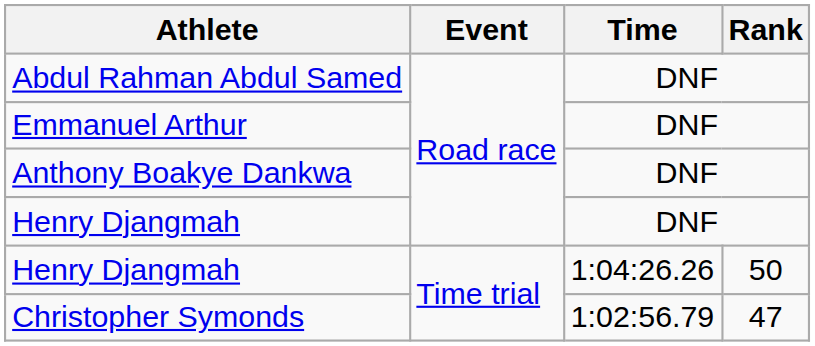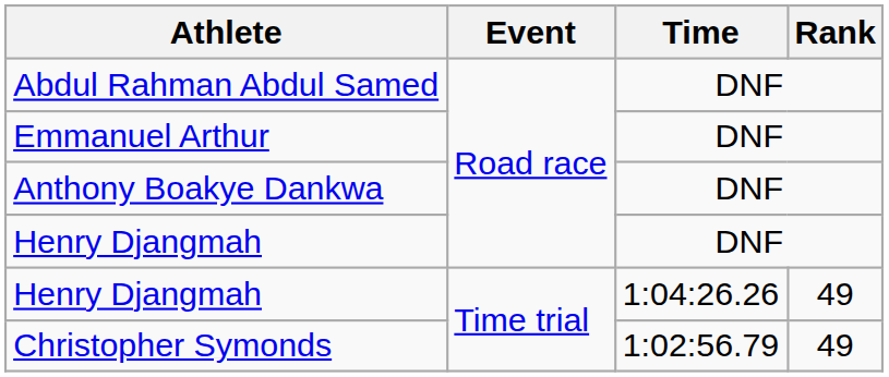Henry Djangmah / 1:04:26.26 | Rank: 50 -> 49
Christopher Symonds | Rank: 47 -> 49
